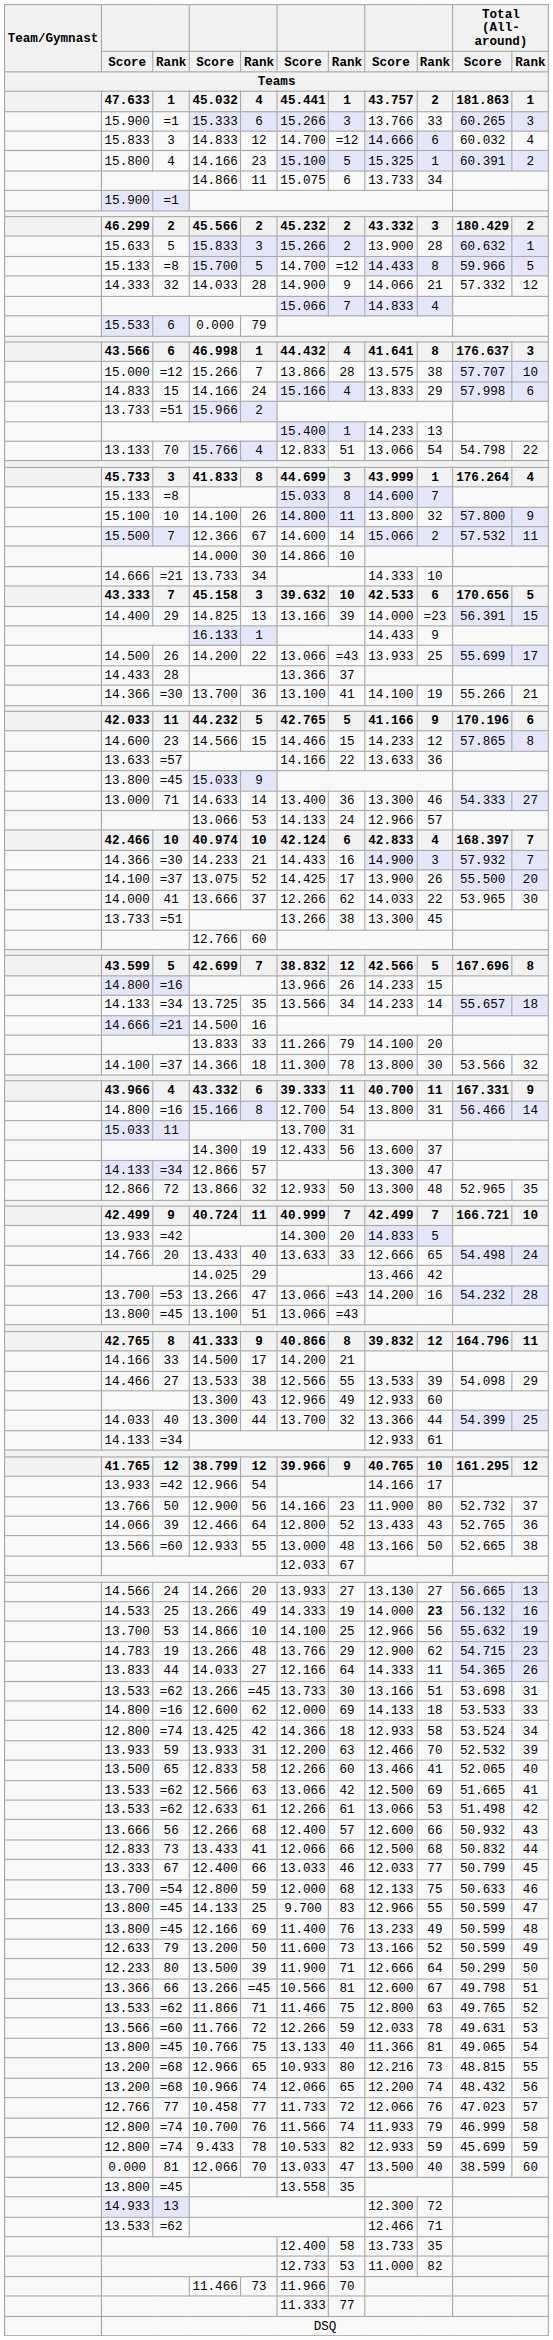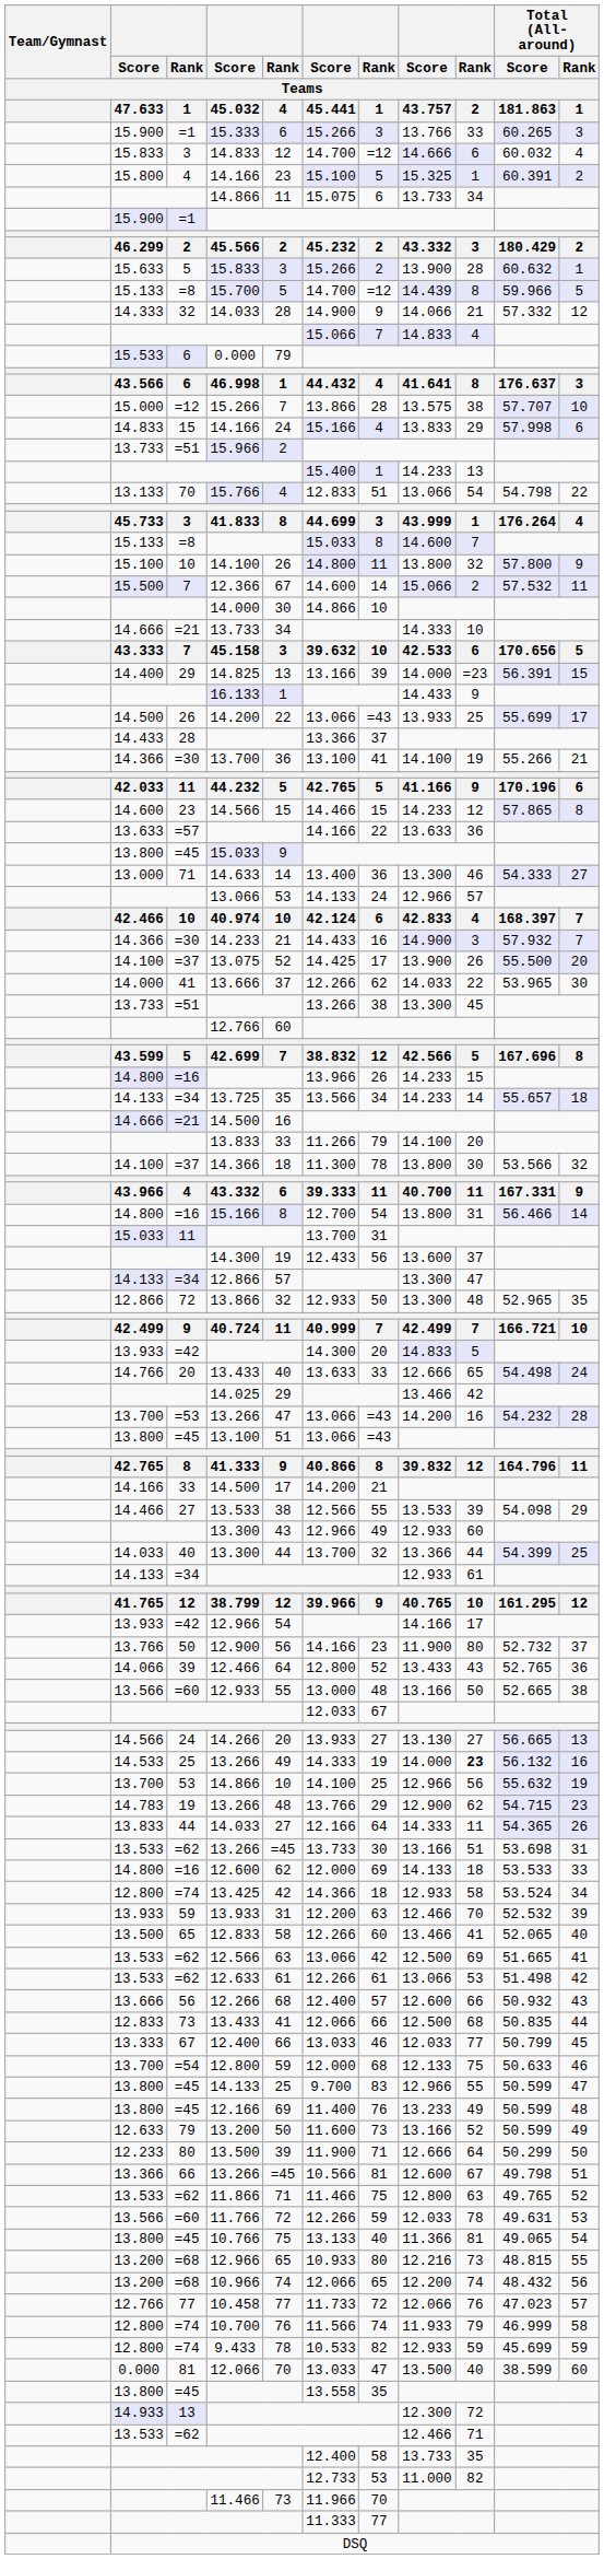15.700 | Score / 43.757: 14.433 -> 14.439
73 / 13.433 | Total (All-around) / Score / 181.863: 50.832 -> 50.835
